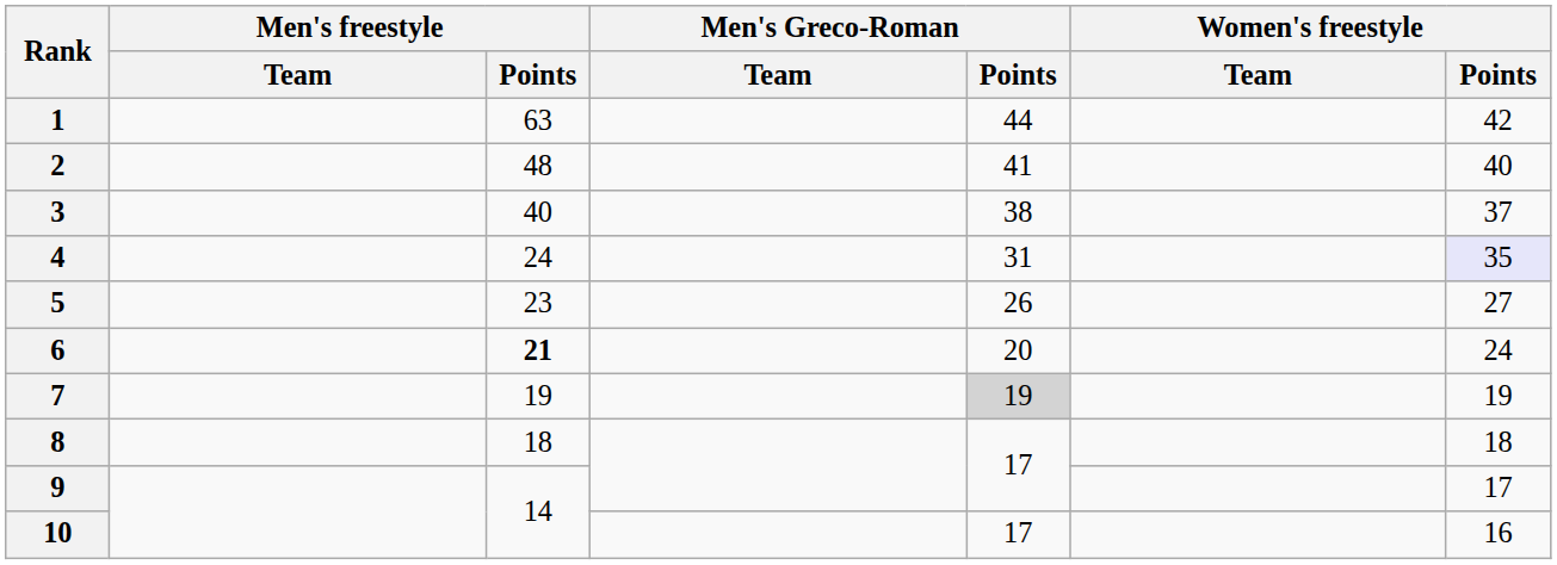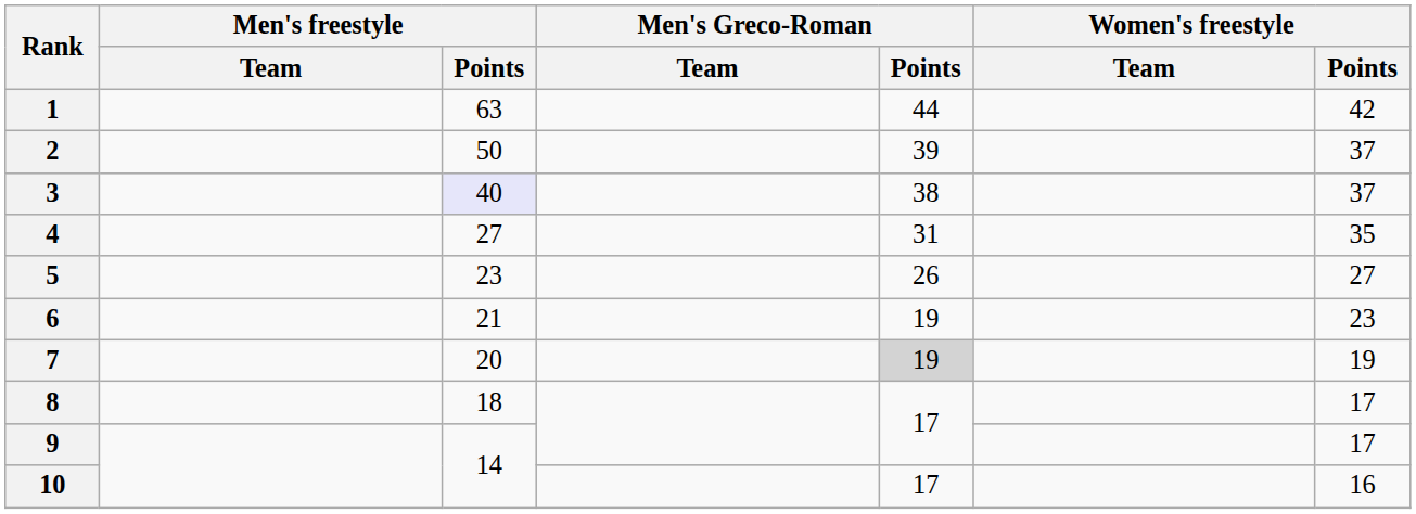2 | Men's freestyle / Points: 48 -> 50
2 | Men's Greco-Roman / Points: 41 -> 39
2 | Women's freestyle / Points: 40 -> 37
3 | Men's freestyle / Points: no background -> lavender background
4 | Men's freestyle / Points: 24 -> 27
4 | Women's freestyle / Points: lavender background -> no background
6 | Men's freestyle / Points: bold -> normal
6 | Men's Greco-Roman / Points: 20 -> 19
6 | Women's freestyle / Points: 24 -> 23
7 | Men's freestyle / Points: 19 -> 20
8 | Women's freestyle / Points: 18 -> 17
